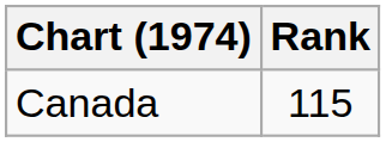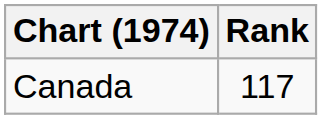Canada | Rank: 115 -> 117
